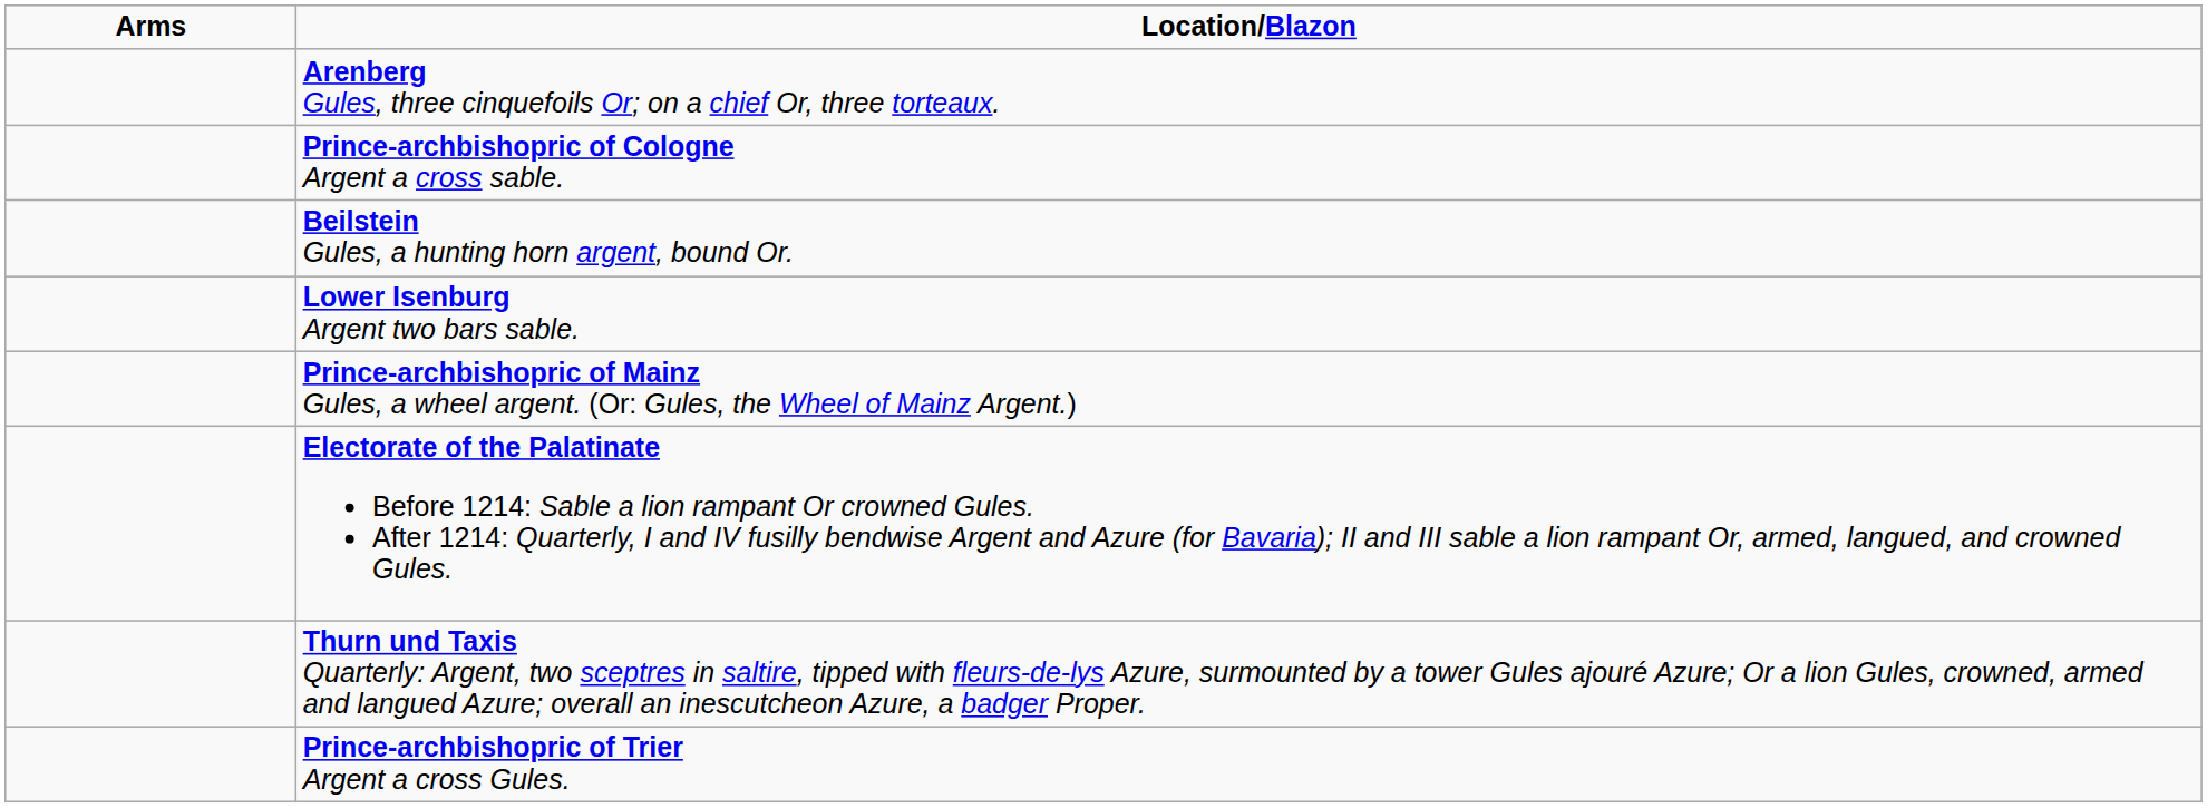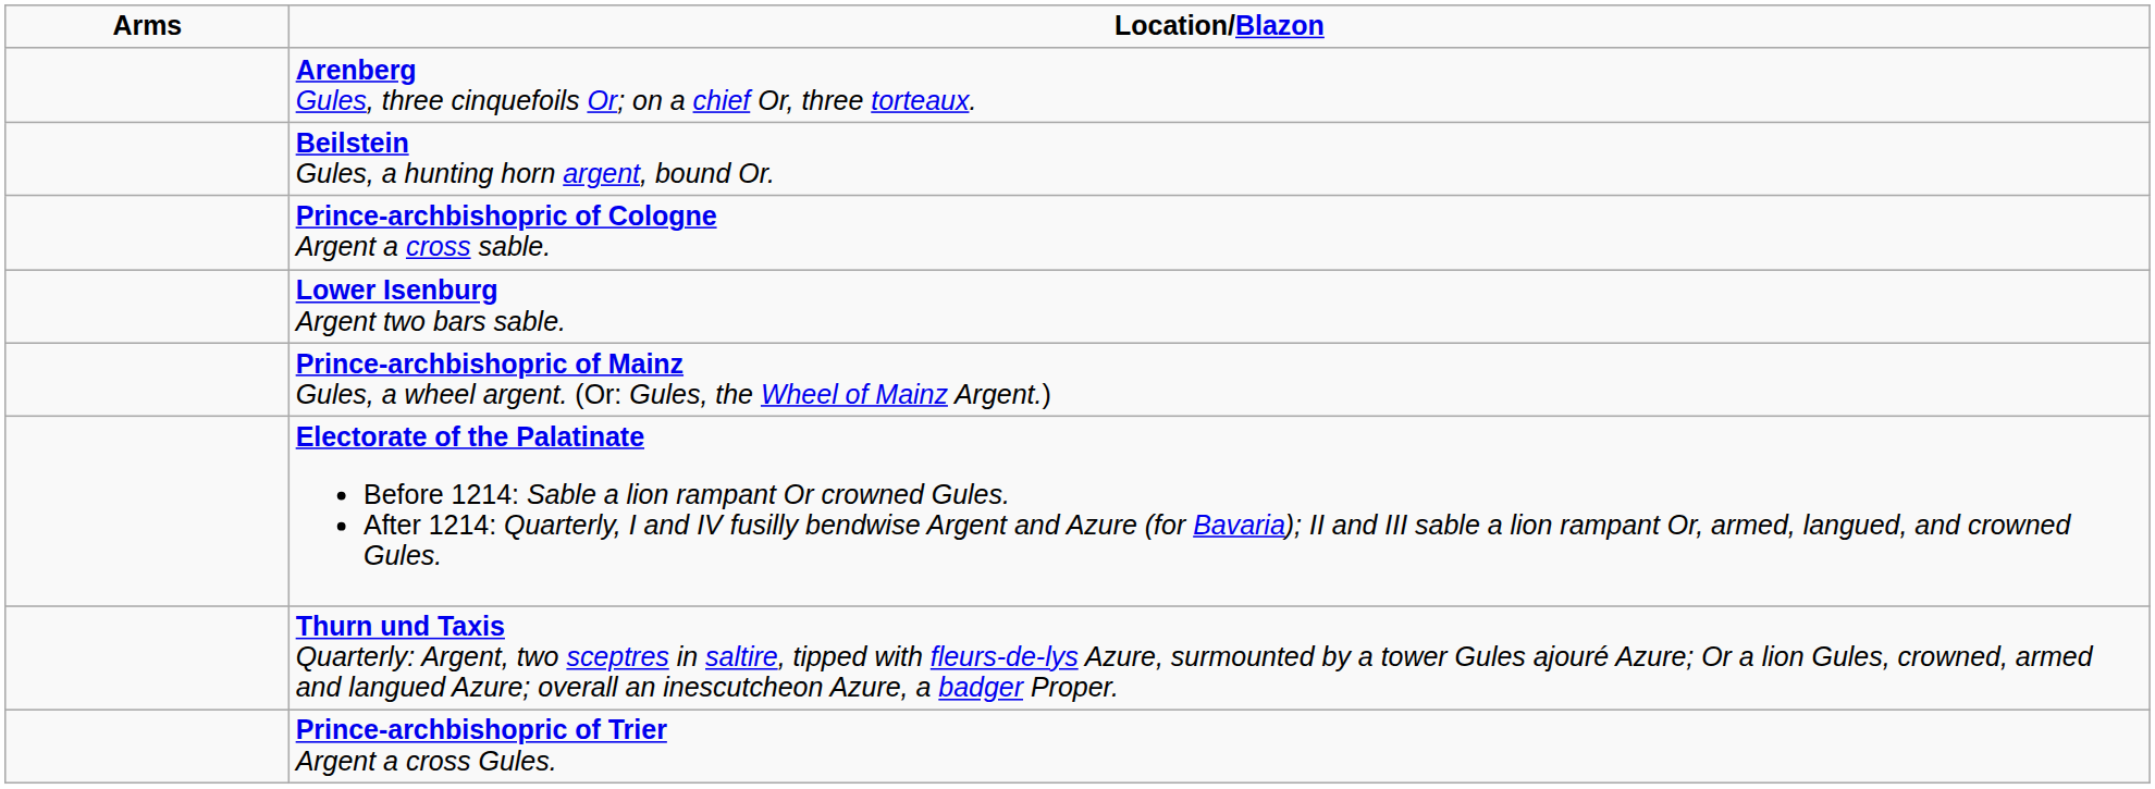rows swapped: Beilstein Gules, a hunting horn argent, bound Or. <-> Prince-archbishopric of Cologne Argent a cross sable.
